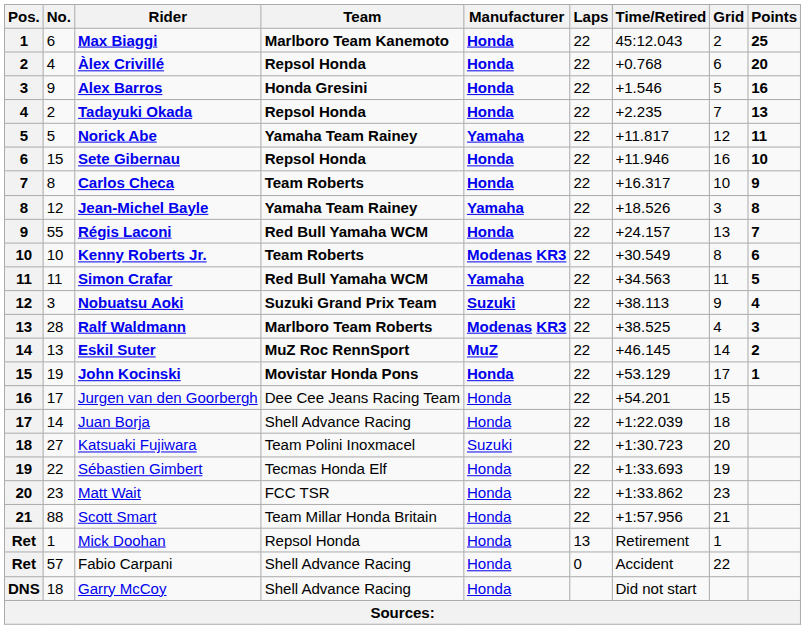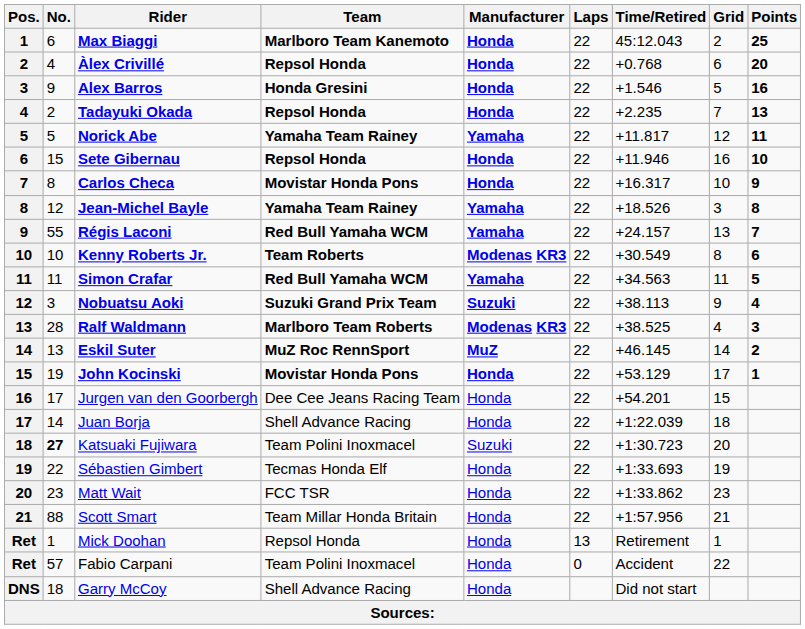Carlos Checa | Team: Team Roberts -> Movistar Honda Pons
Régis Laconi | Manufacturer: Honda -> Yamaha
Katsuaki Fujiwara | No.: normal -> bold
Fabio Carpani | Team: Shell Advance Racing -> Team Polini Inoxmacel
